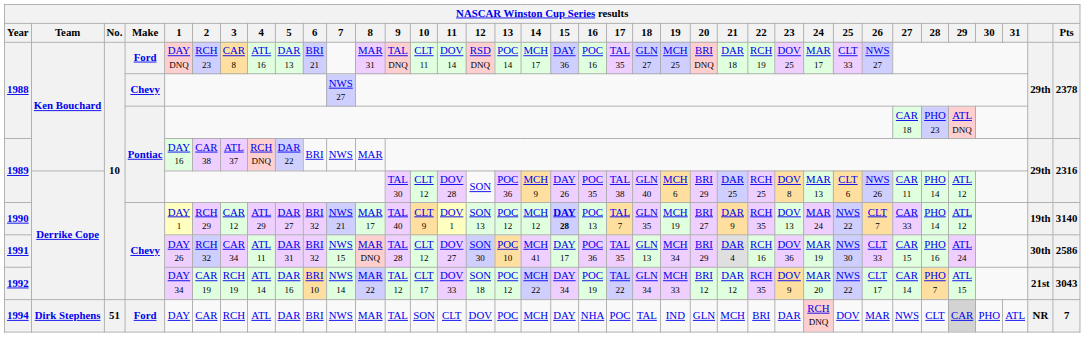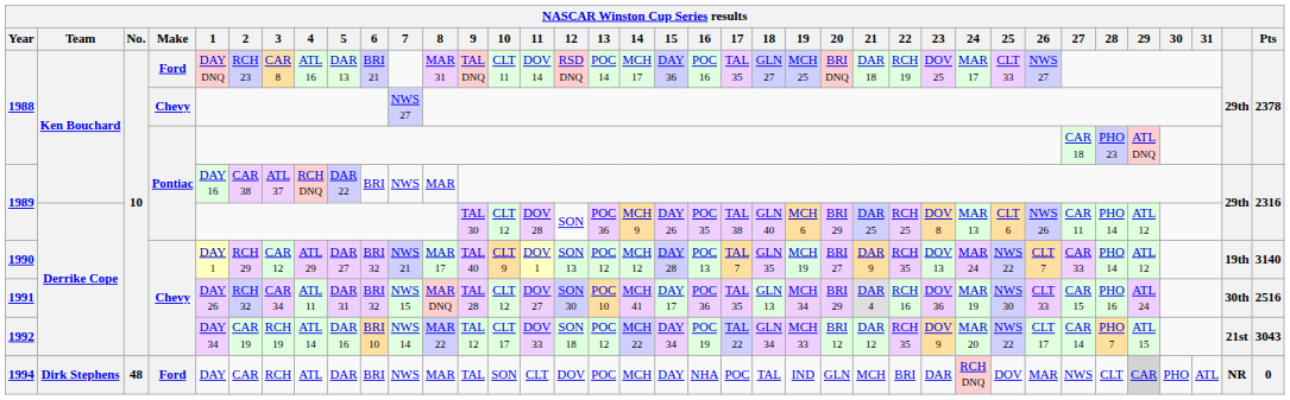1990 | 15: bold -> normal
1991 | Pts: 2586 -> 2516
1994 | No.: 51 -> 48
1994 | Pts: 7 -> 0
